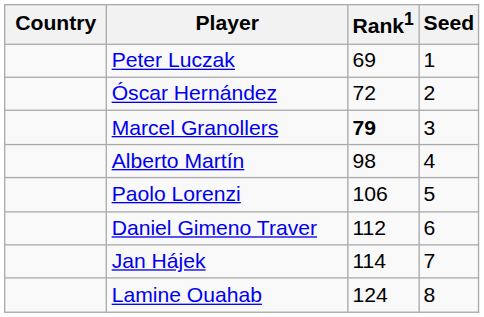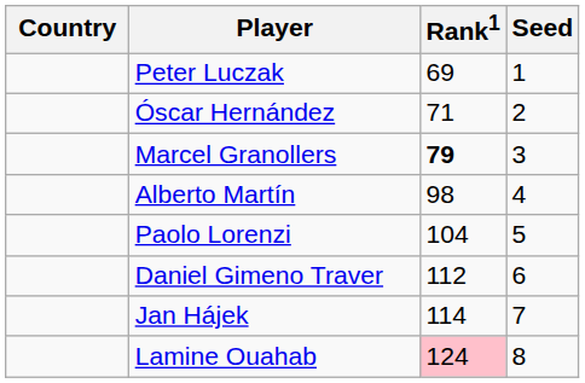Óscar Hernández | Rank1: 72 -> 71
Paolo Lorenzi | Rank1: 106 -> 104
Lamine Ouahab | Rank1: no background -> pink background
